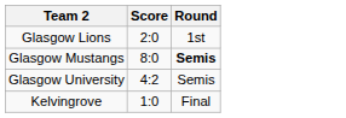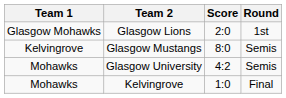+ column: Team 1 | Glasgow Mohawks | Kelvingrove | Mohawks | Mohawks
Glasgow Mustangs | Round: bold -> normal
